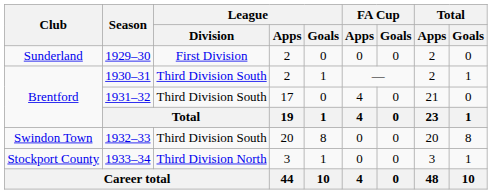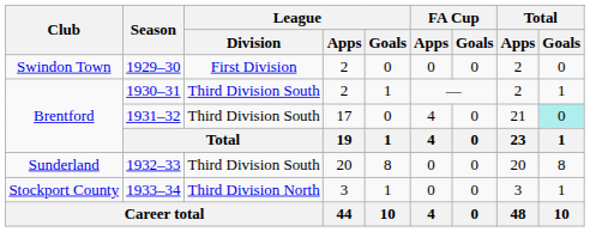1929–30 | Club: Sunderland -> Swindon Town
1931–32 | Total / Goals: no background -> paleturquoise background
1932–33 | Club: Swindon Town -> Sunderland
